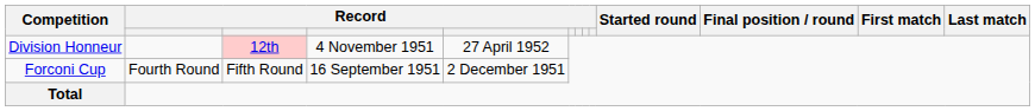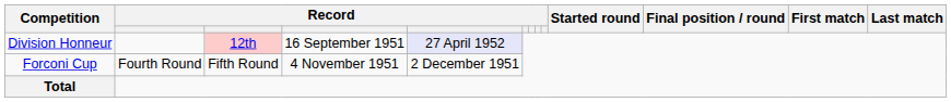Division Honneur | column 4: 4 November 1951 -> 16 September 1951
Division Honneur | column 5: no background -> lavender background
Forconi Cup | column 4: 16 September 1951 -> 4 November 1951
